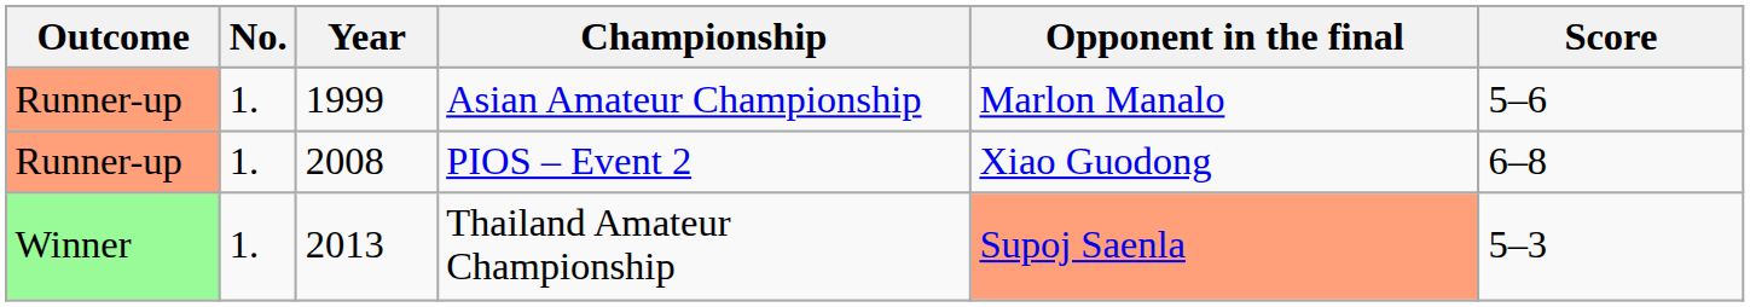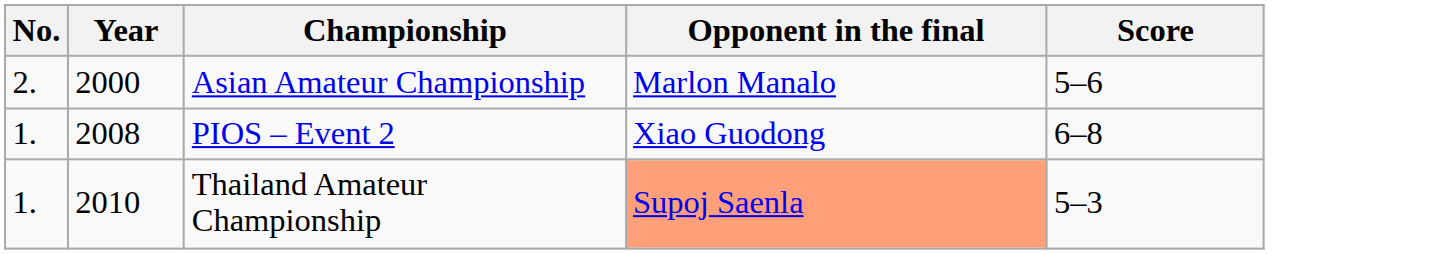- column: Outcome | Runner-up | Runner-up | Winner
Asian Amateur Championship | No.: 1. -> 2.
Asian Amateur Championship | Year: 1999 -> 2000
Thailand Amateur Championship | Year: 2013 -> 2010
